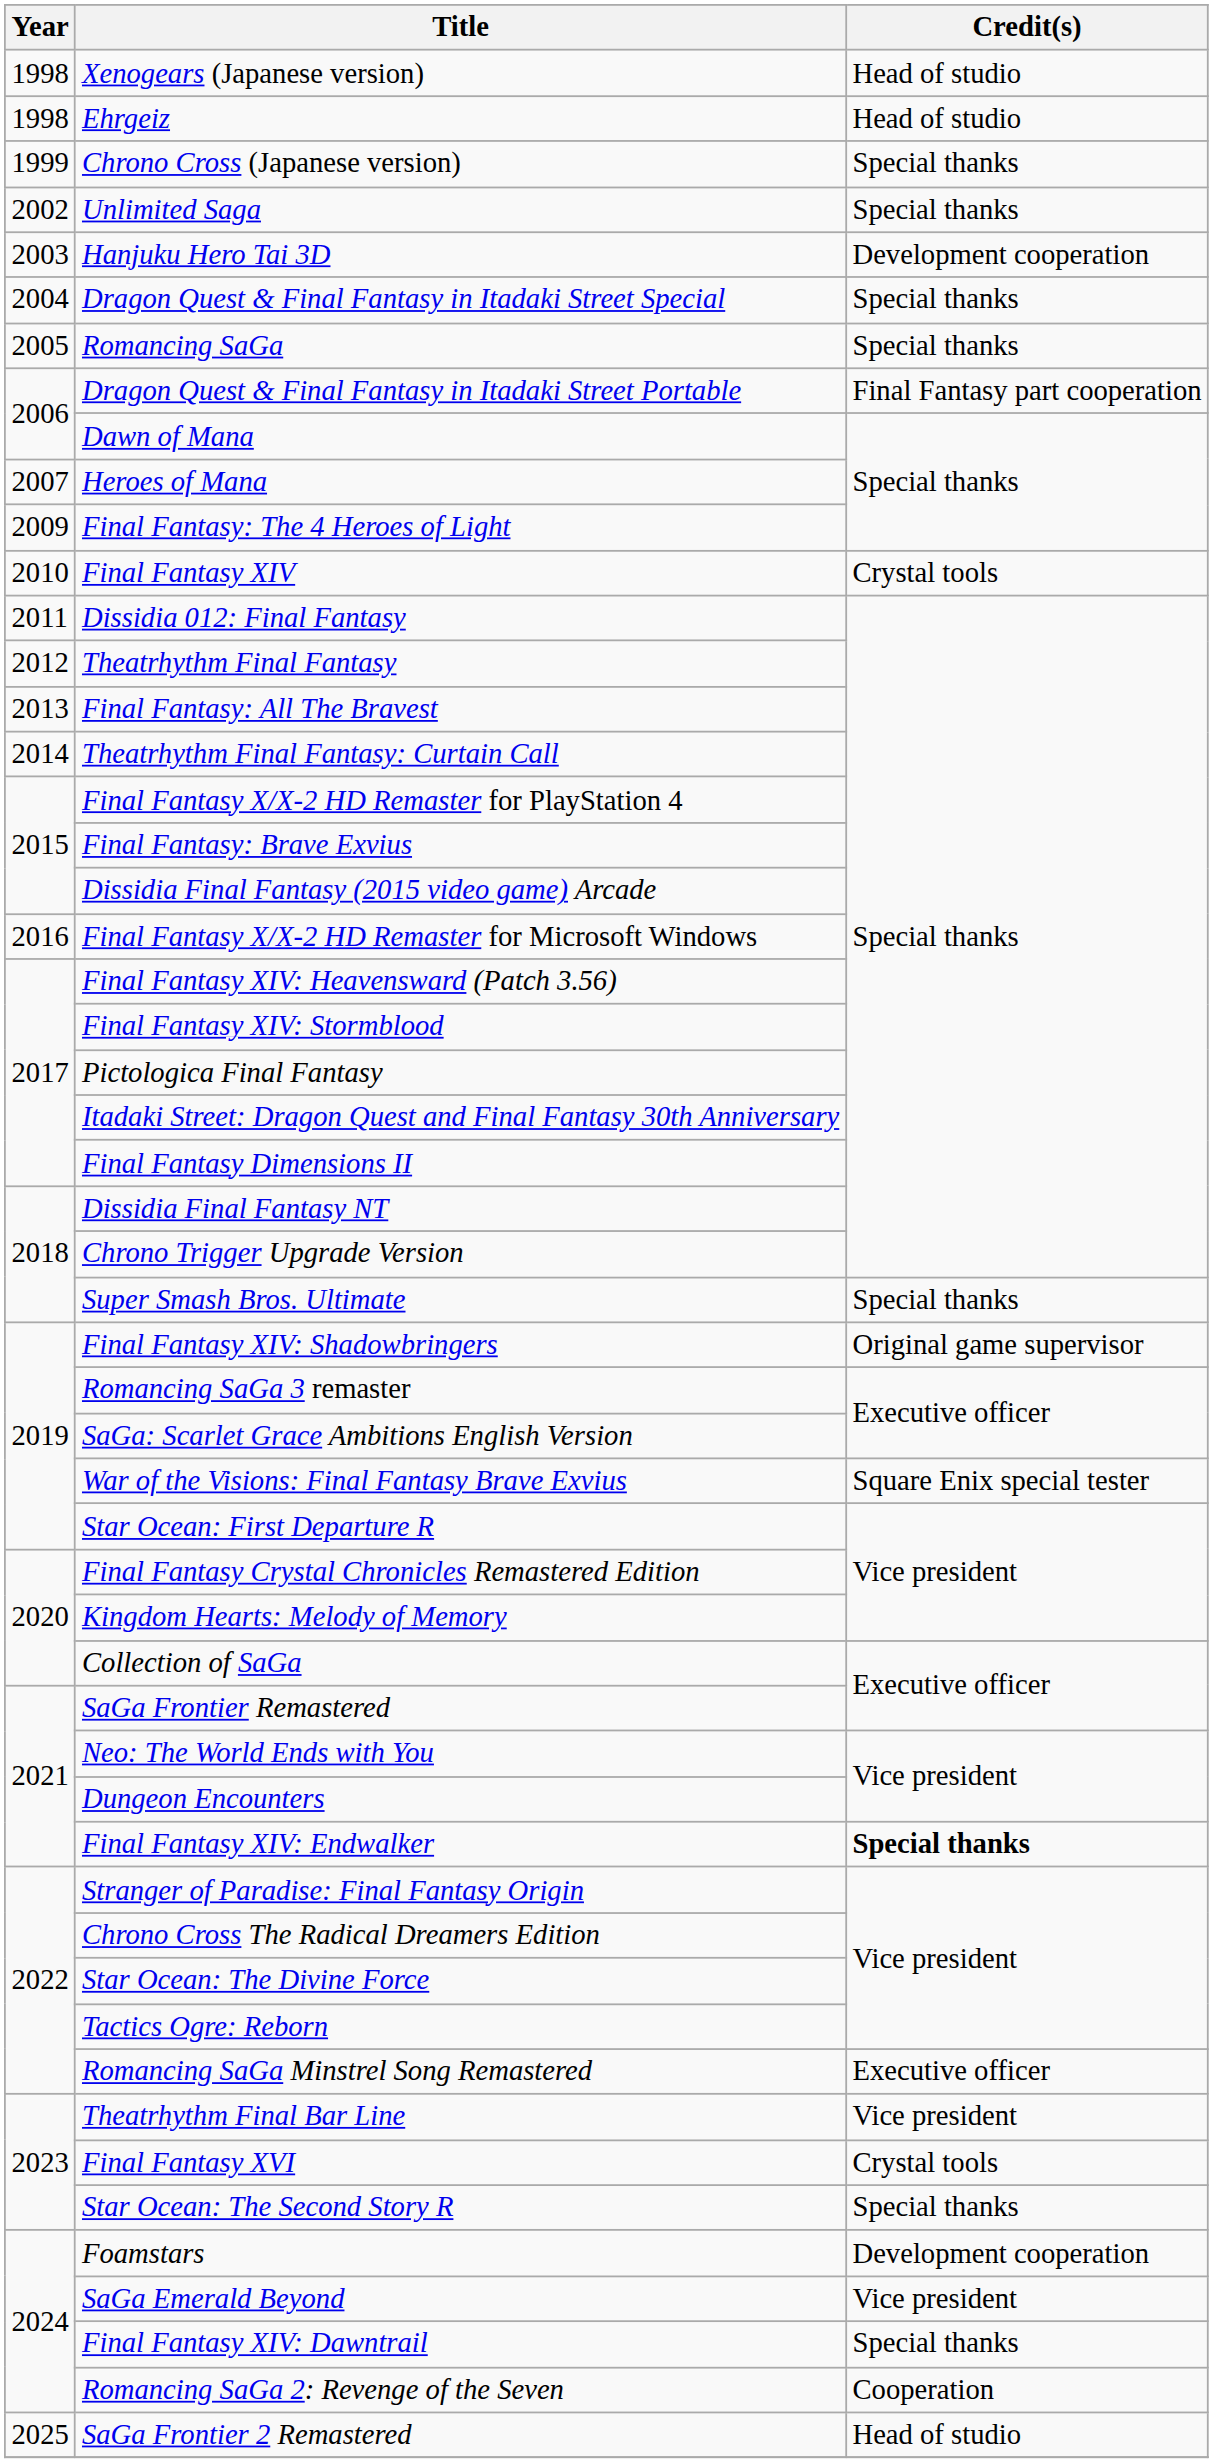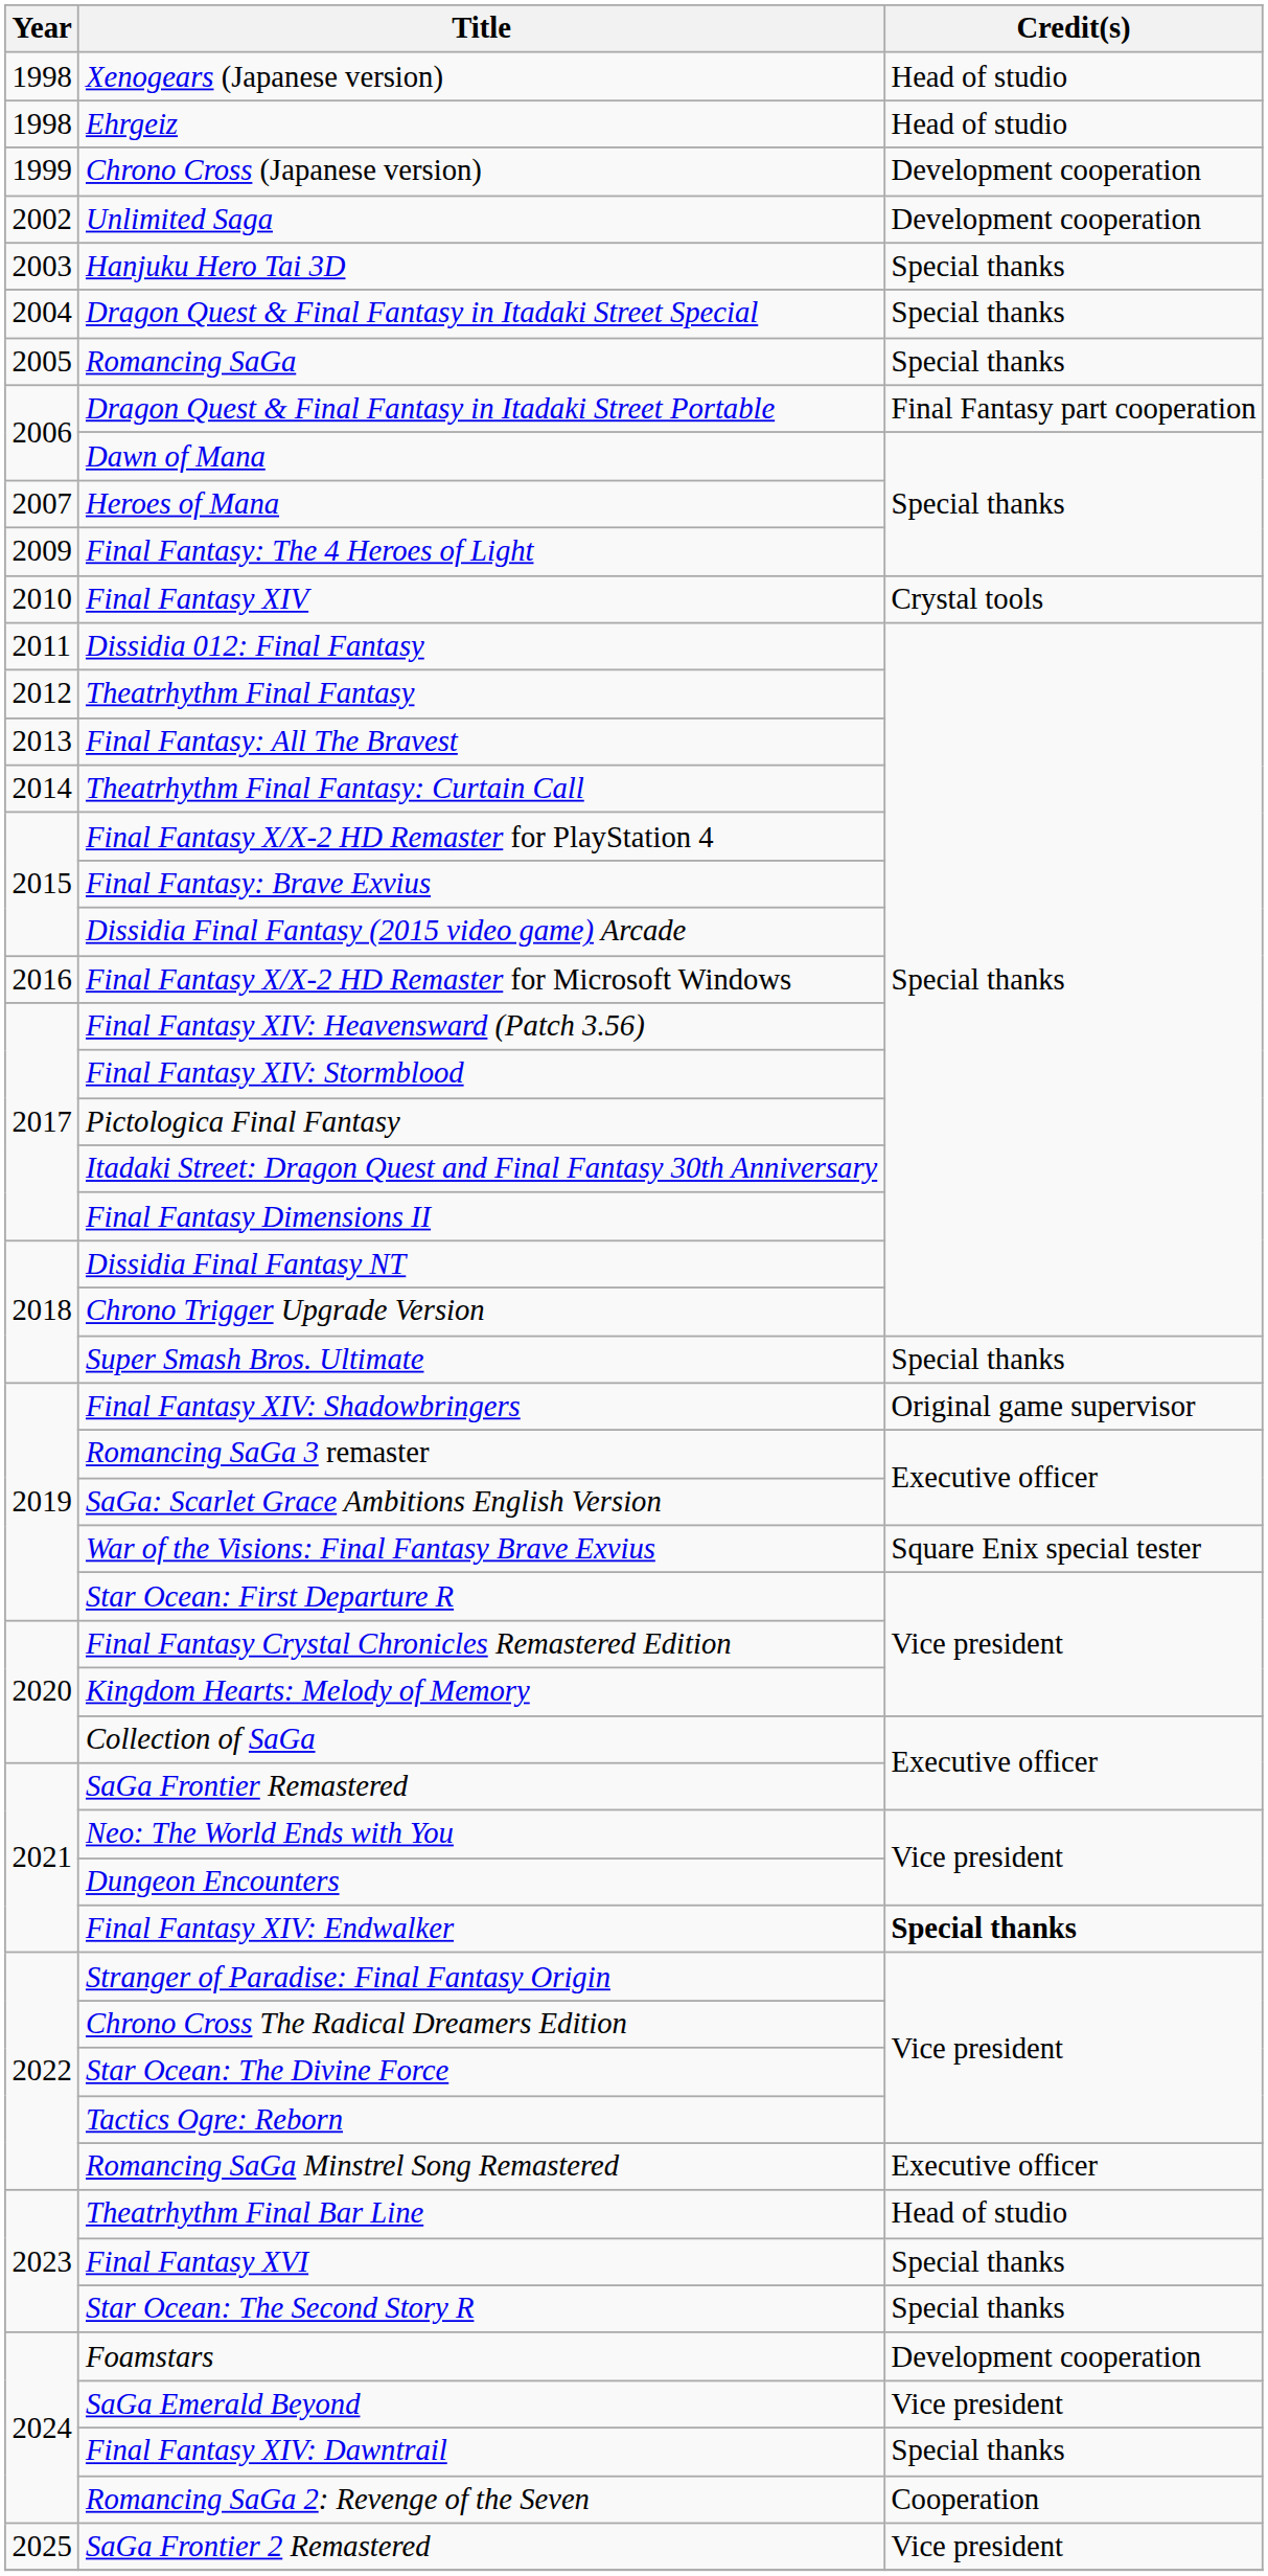Chrono Cross (Japanese version) | Credit(s): Special thanks -> Development cooperation
Unlimited Saga | Credit(s): Special thanks -> Development cooperation
Hanjuku Hero Tai 3D | Credit(s): Development cooperation -> Special thanks
Theatrhythm Final Bar Line | Credit(s): Vice president -> Head of studio
Final Fantasy XVI | Credit(s): Crystal tools -> Special thanks
SaGa Frontier 2 Remastered | Credit(s): Head of studio -> Vice president
